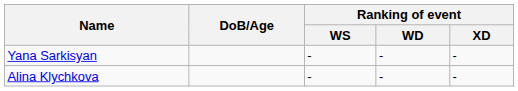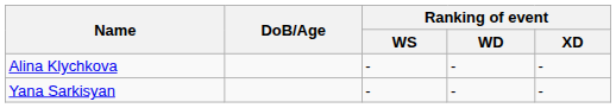rows swapped: Yana Sarkisyan <-> Alina Klychkova
